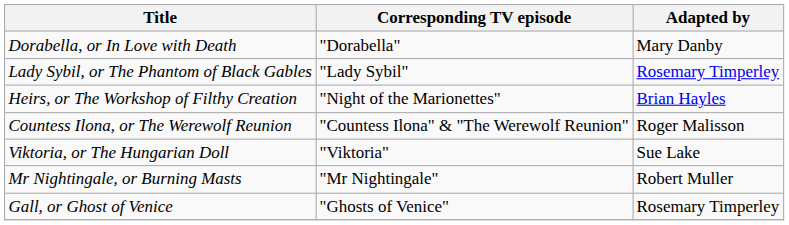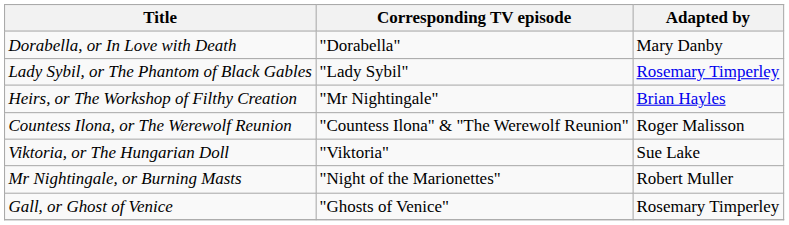Heirs, or The Workshop of Filthy Creation | Corresponding TV episode: "Night of the Marionettes" -> "Mr Nightingale"
Mr Nightingale, or Burning Masts | Corresponding TV episode: "Mr Nightingale" -> "Night of the Marionettes"
